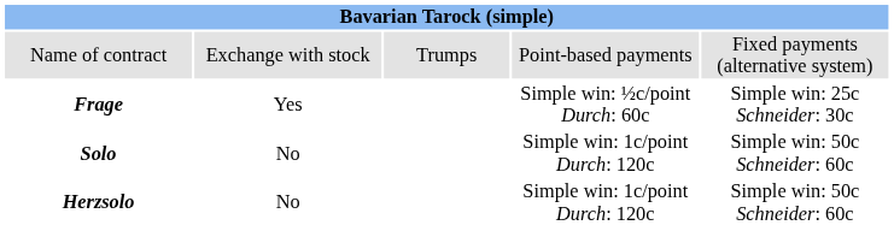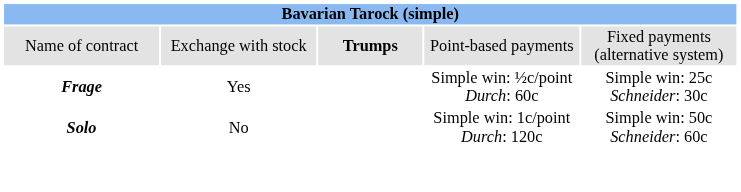Name of contract | column 3: normal -> bold
- row: Herzsolo | No | Simple win: 1c/point Durch: 120c | Simple win: 50c Schneider: 60c
